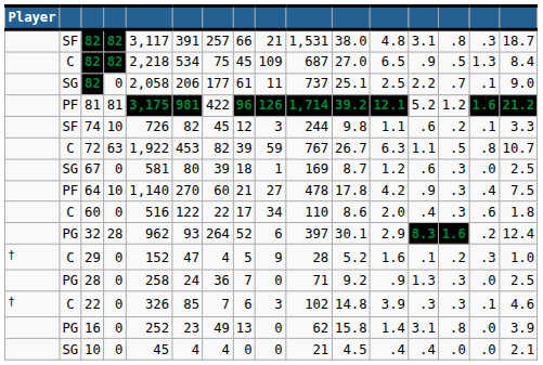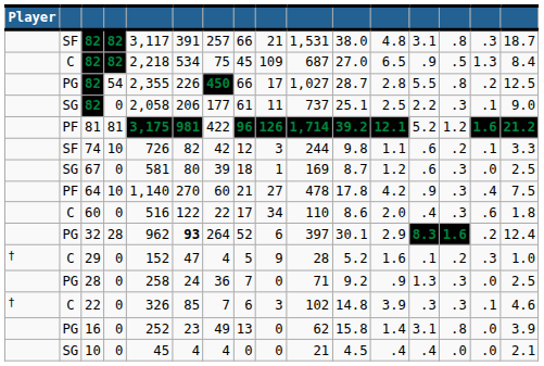+ row: PG | 82 | 54 | 2,355 | 226 | 450 | 66 | 17 | 1,027 | 28.7 | 2.8 | 5.5 | .8 | .2 | 12.5
SG / 82 | column 14: .7 -> .3
74 | column 7: 45 -> 42
- row: C | 72 | 63 | 1,922 | 453 | 82 | 39 | 59 | 767 | 26.7 | 6.3 | 1.1 | .5 | .8 | 10.7
32 | column 6: normal -> bold
